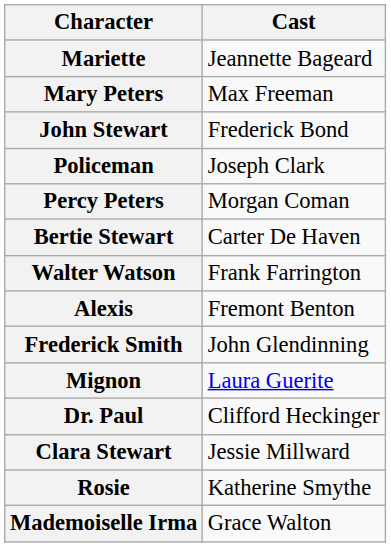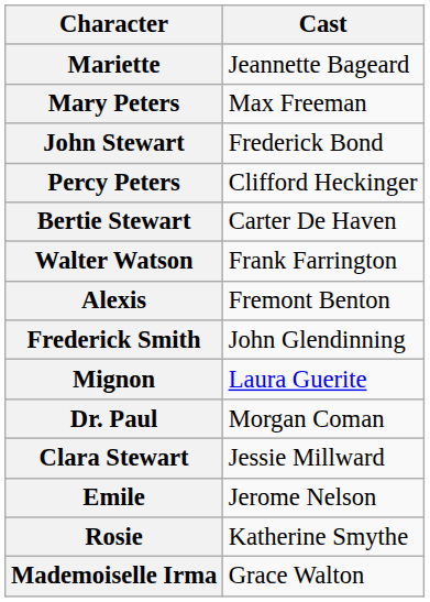- row: Policeman | Joseph Clark
Percy Peters | Cast: Morgan Coman -> Clifford Heckinger
Dr. Paul | Cast: Clifford Heckinger -> Morgan Coman
+ row: Emile | Jerome Nelson
